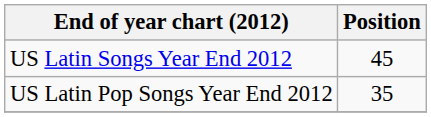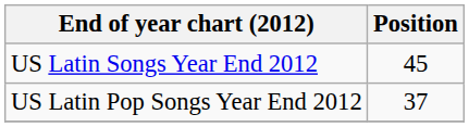US Latin Pop Songs Year End 2012 | Position: 35 -> 37
